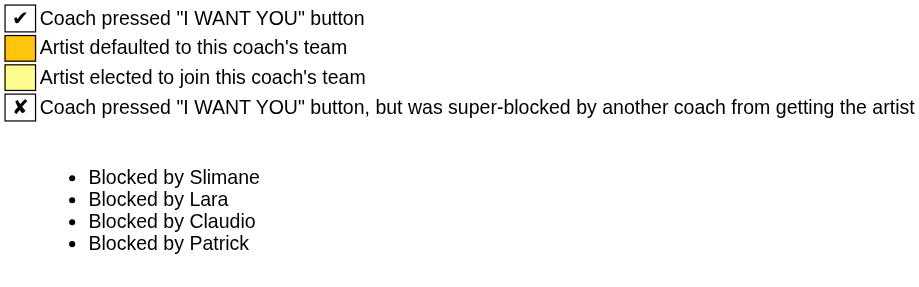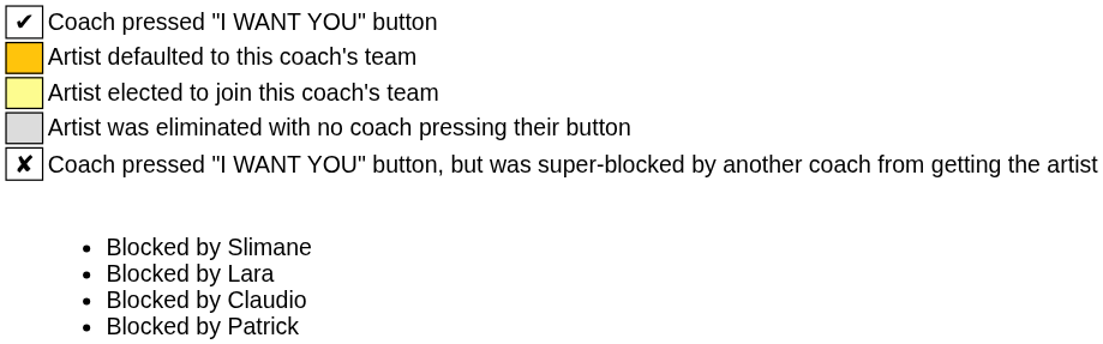+ row: Artist was eliminated with no coach pressing their button
